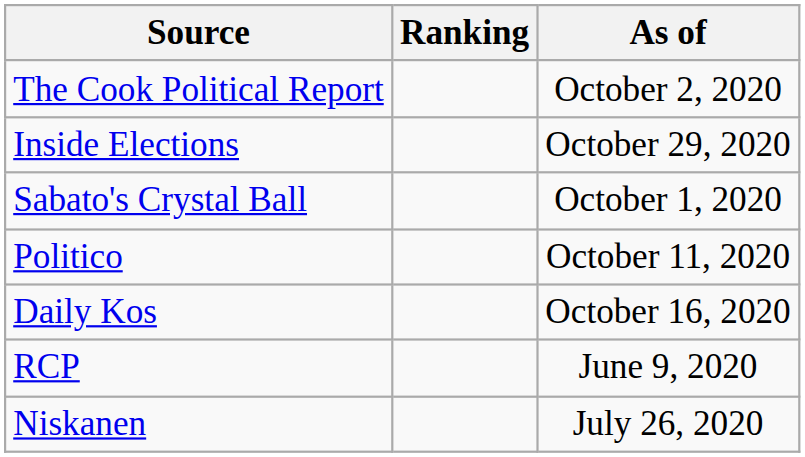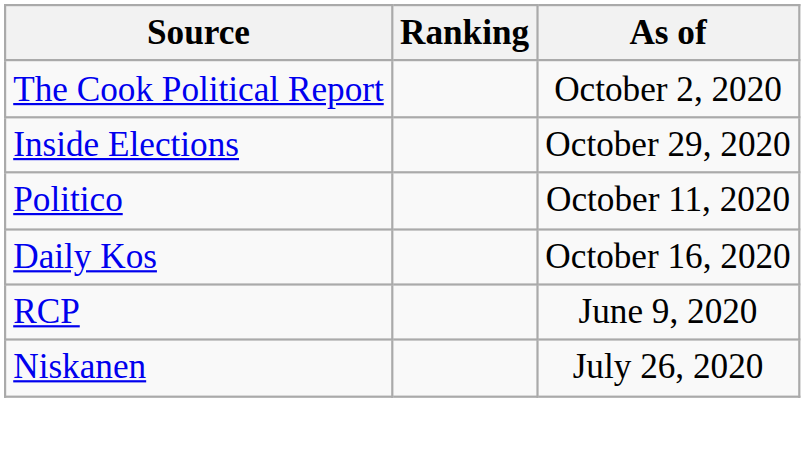- row: Sabato's Crystal Ball | October 1, 2020
